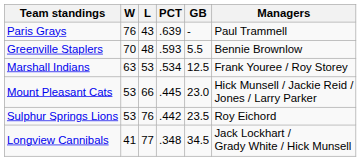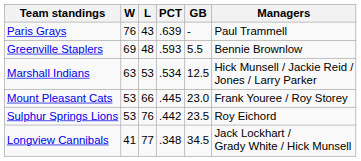Greenville Staplers | W: 70 -> 69
Marshall Indians | Managers: Frank Youree / Roy Storey -> Hick Munsell / Jackie Reid / Jones / Larry Parker
Mount Pleasant Cats | Managers: Hick Munsell / Jackie Reid / Jones / Larry Parker -> Frank Youree / Roy Storey
